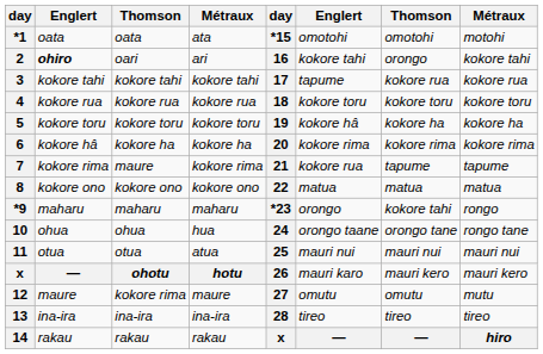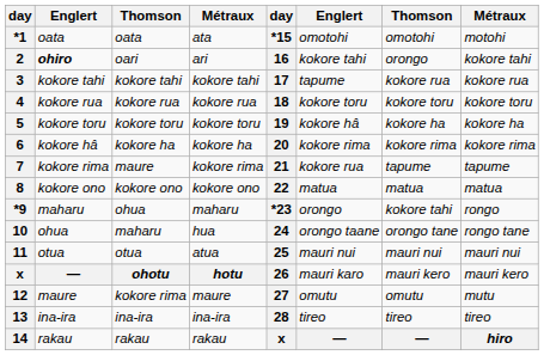*9 | column 3: maharu -> ohua
10 | column 3: ohua -> maharu
